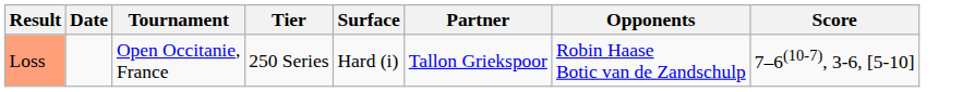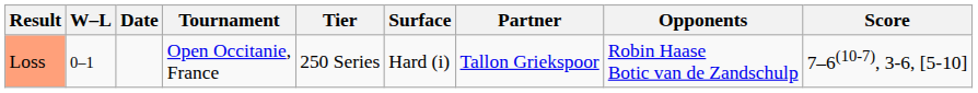+ column: W–L | 0–1
